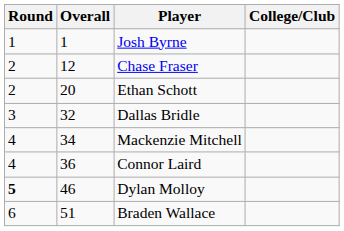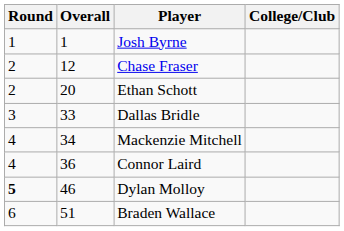Dallas Bridle | Overall: 32 -> 33
